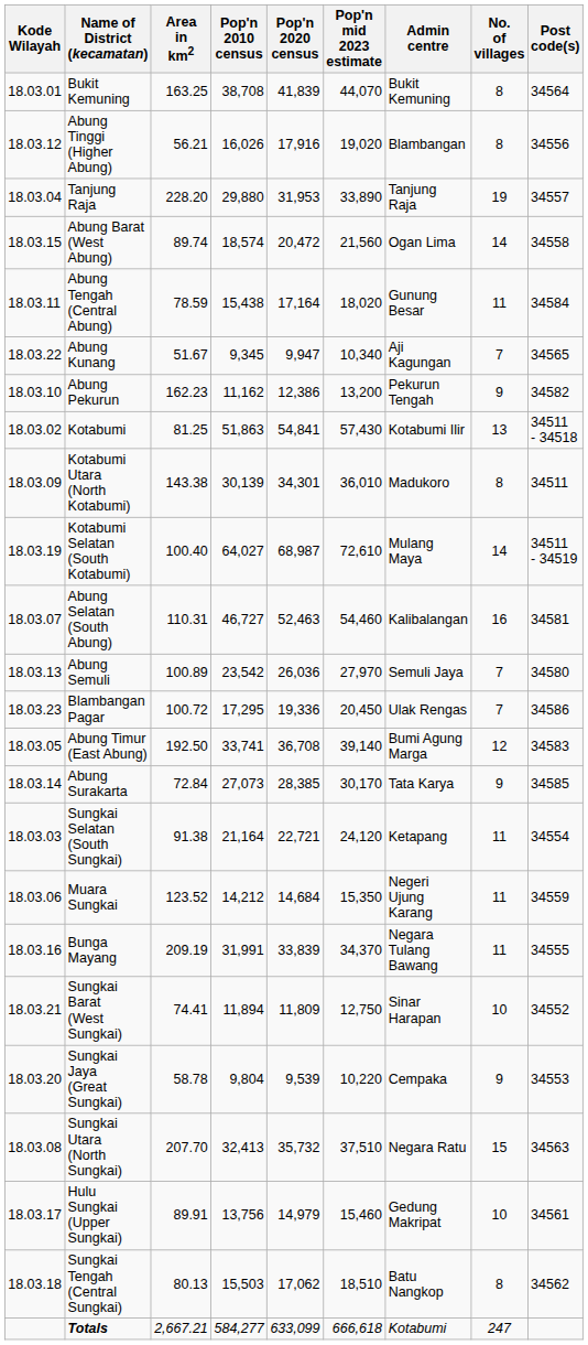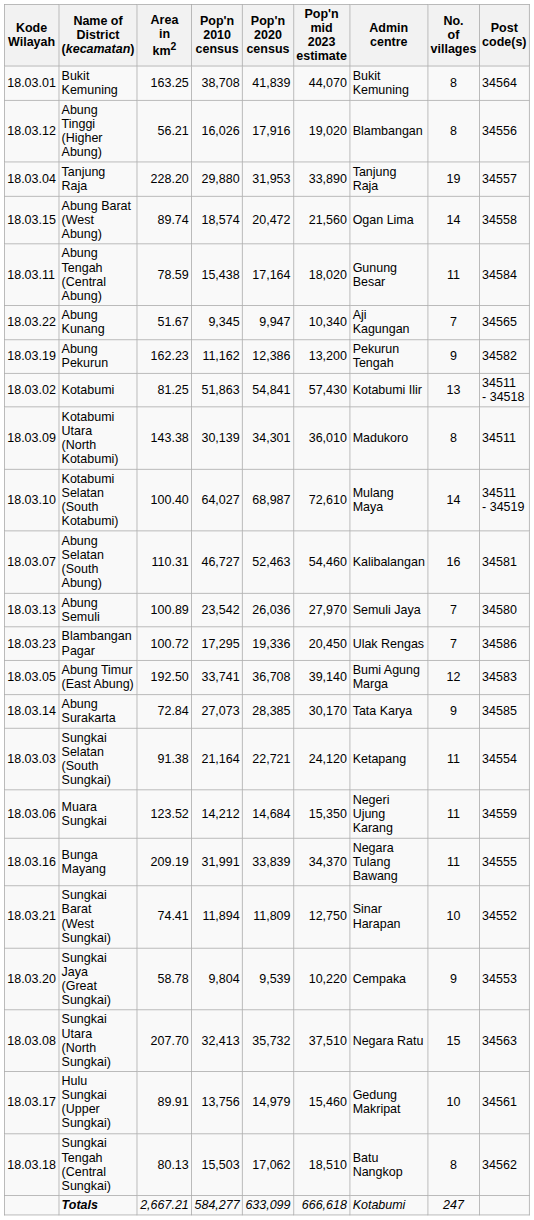Abung Pekurun | Kode Wilayah: 18.03.10 -> 18.03.19
Kotabumi Selatan (South Kotabumi) | Kode Wilayah: 18.03.19 -> 18.03.10
